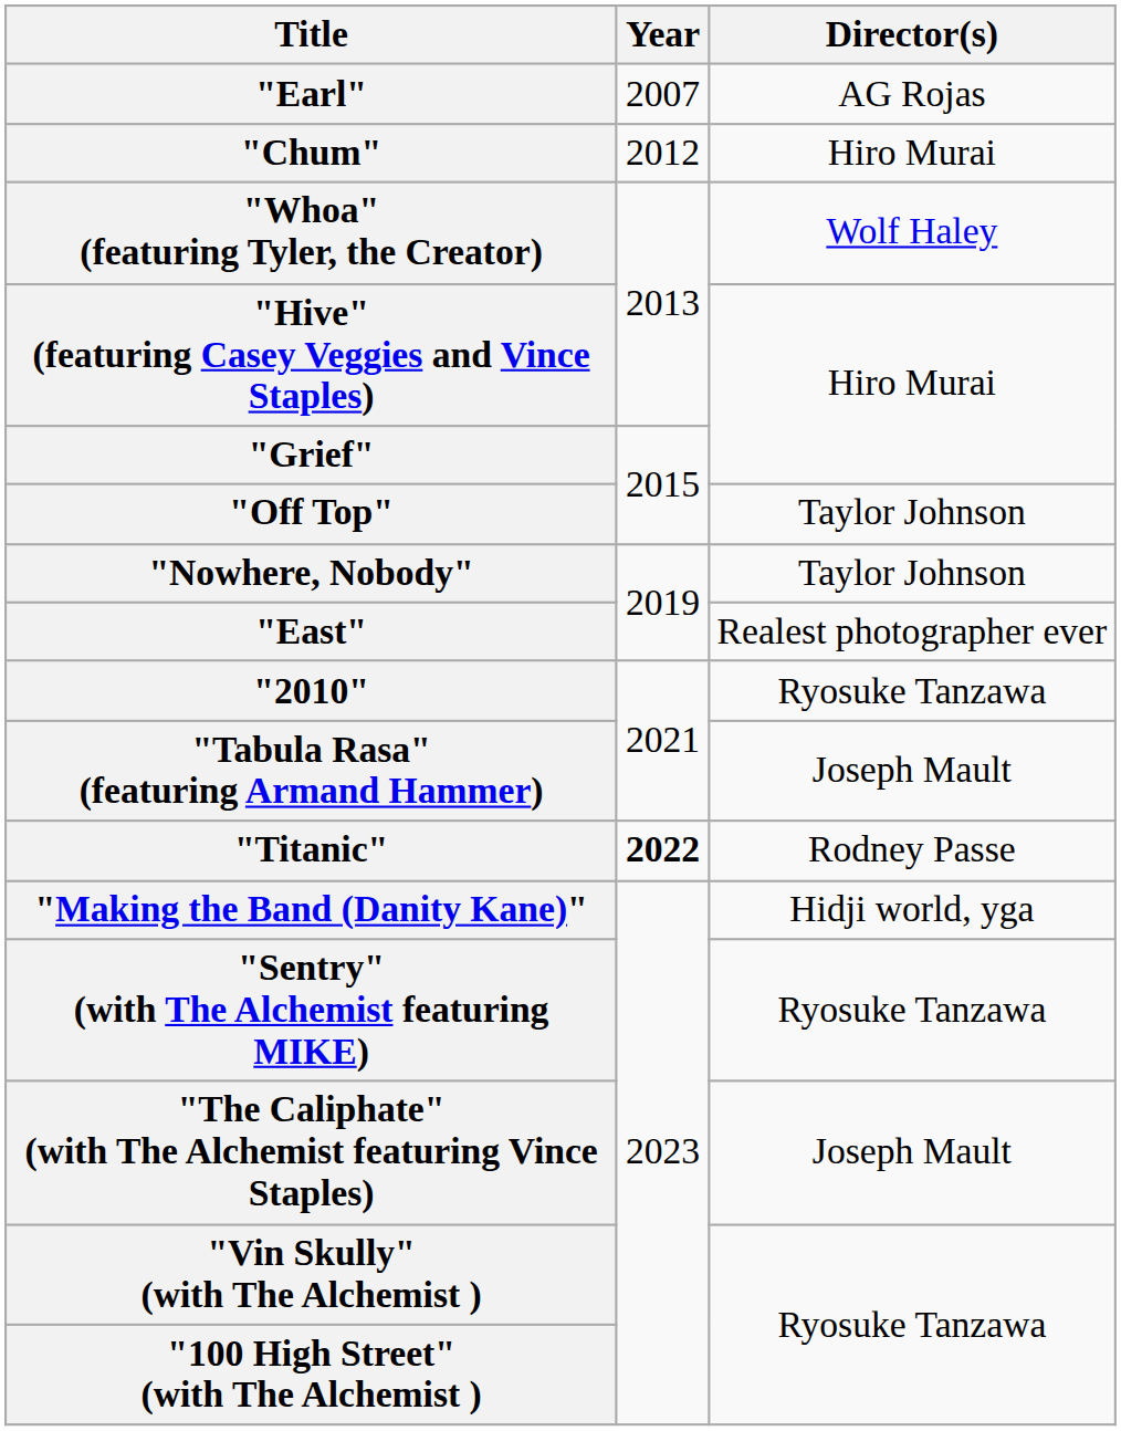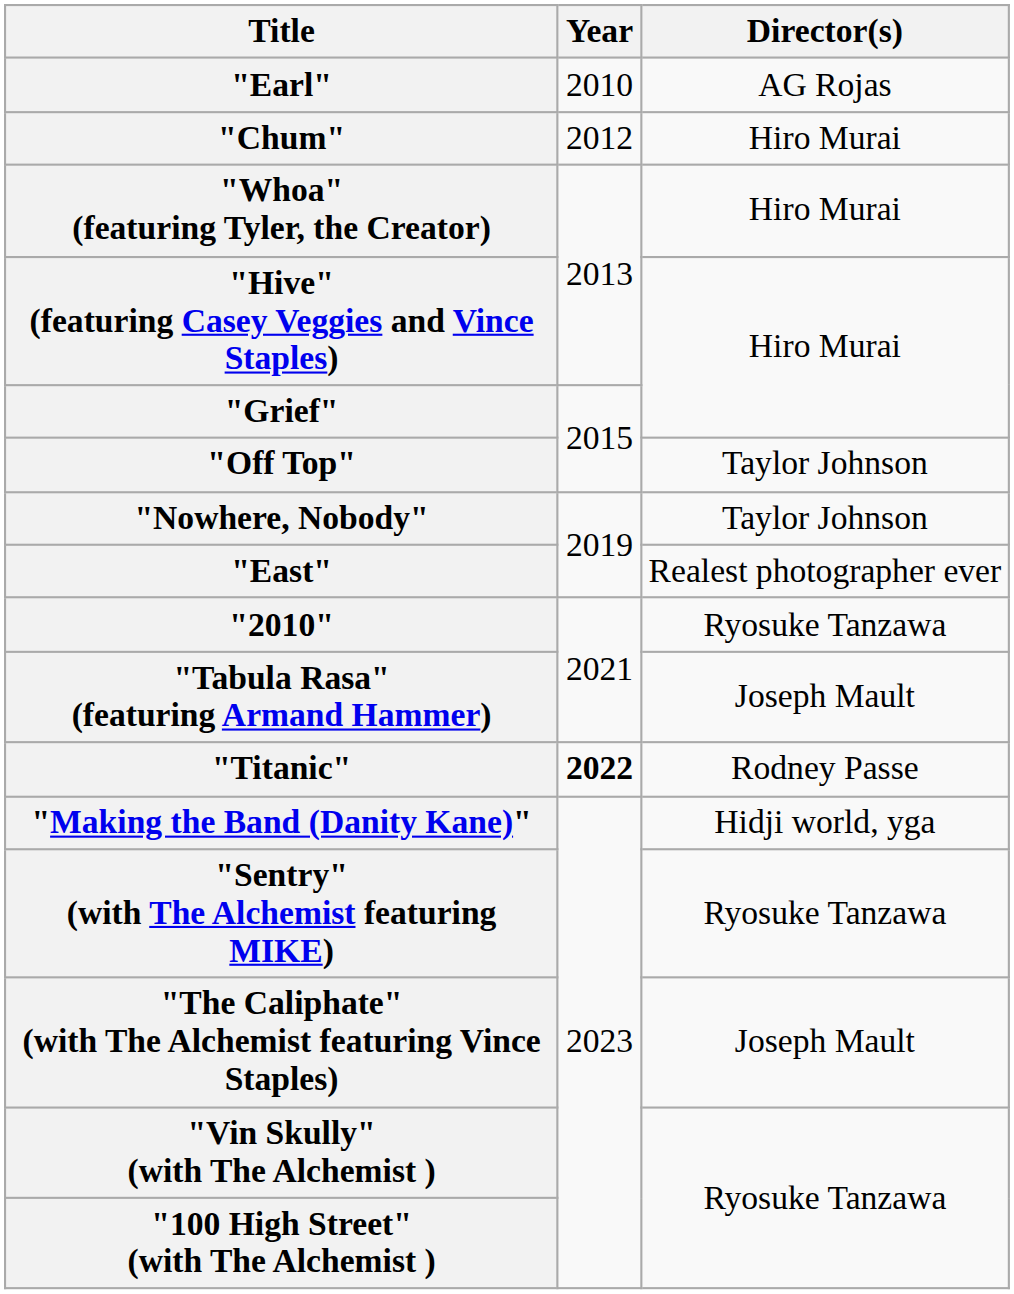"Earl" | Year: 2007 -> 2010
"Whoa" (featuring Tyler, the Creator) | Director(s): Wolf Haley -> Hiro Murai
